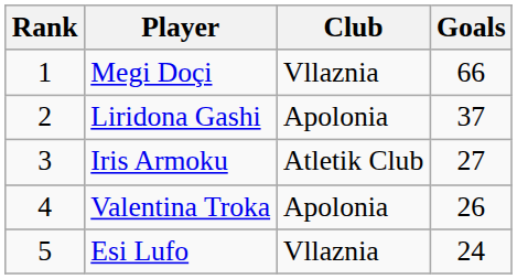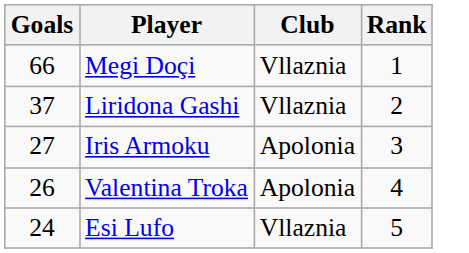columns swapped: Rank <-> Goals
Liridona Gashi | Club: Apolonia -> Vllaznia
Iris Armoku | Club: Atletik Club -> Apolonia
